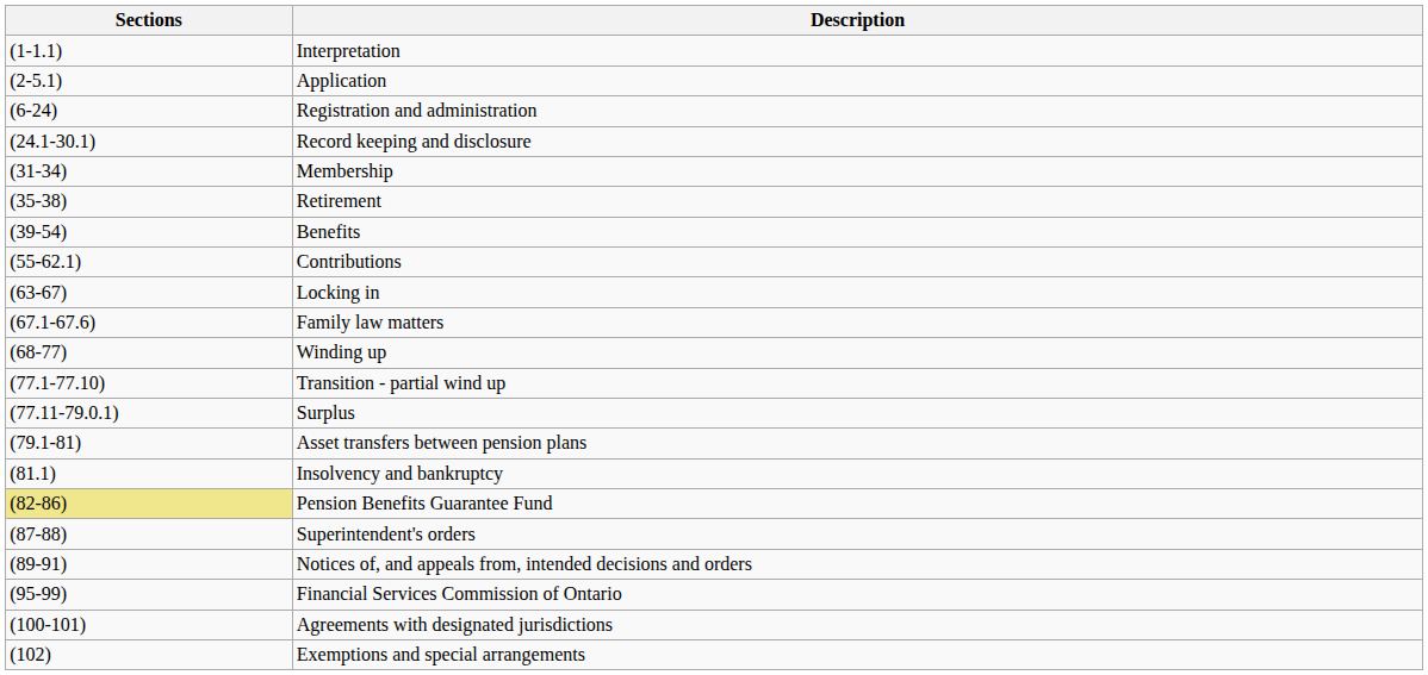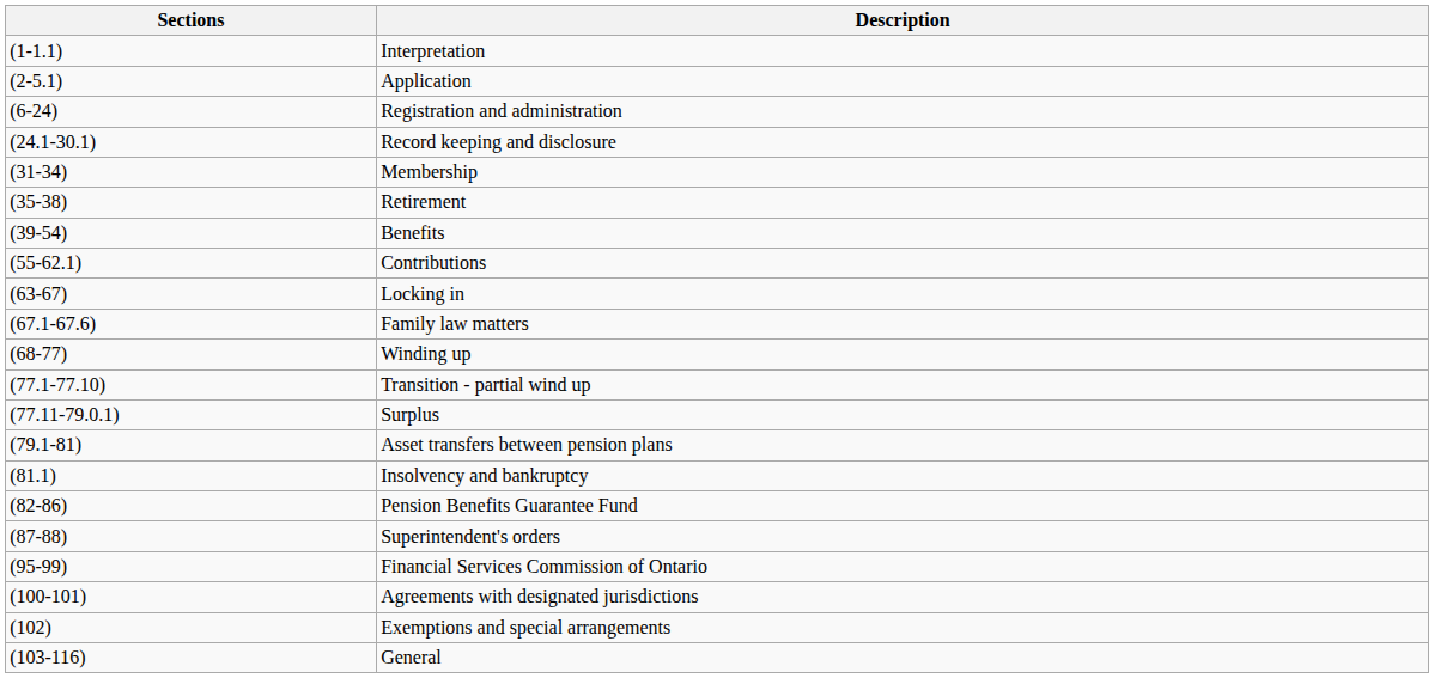Pension Benefits Guarantee Fund | Sections: khaki background -> no background
- row: (89-91) | Notices of, and appeals from, intended decisions and orders
+ row: (103-116) | General
